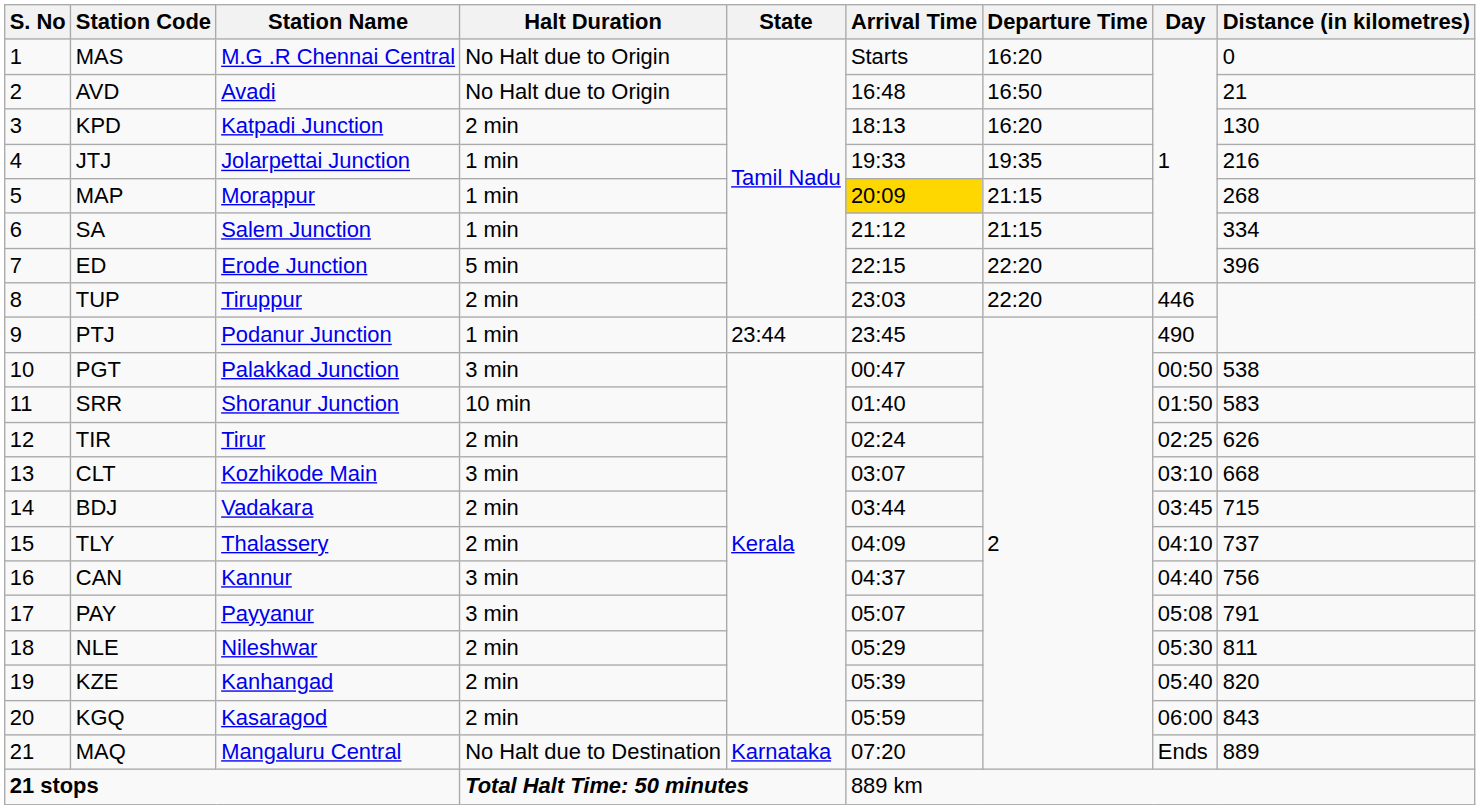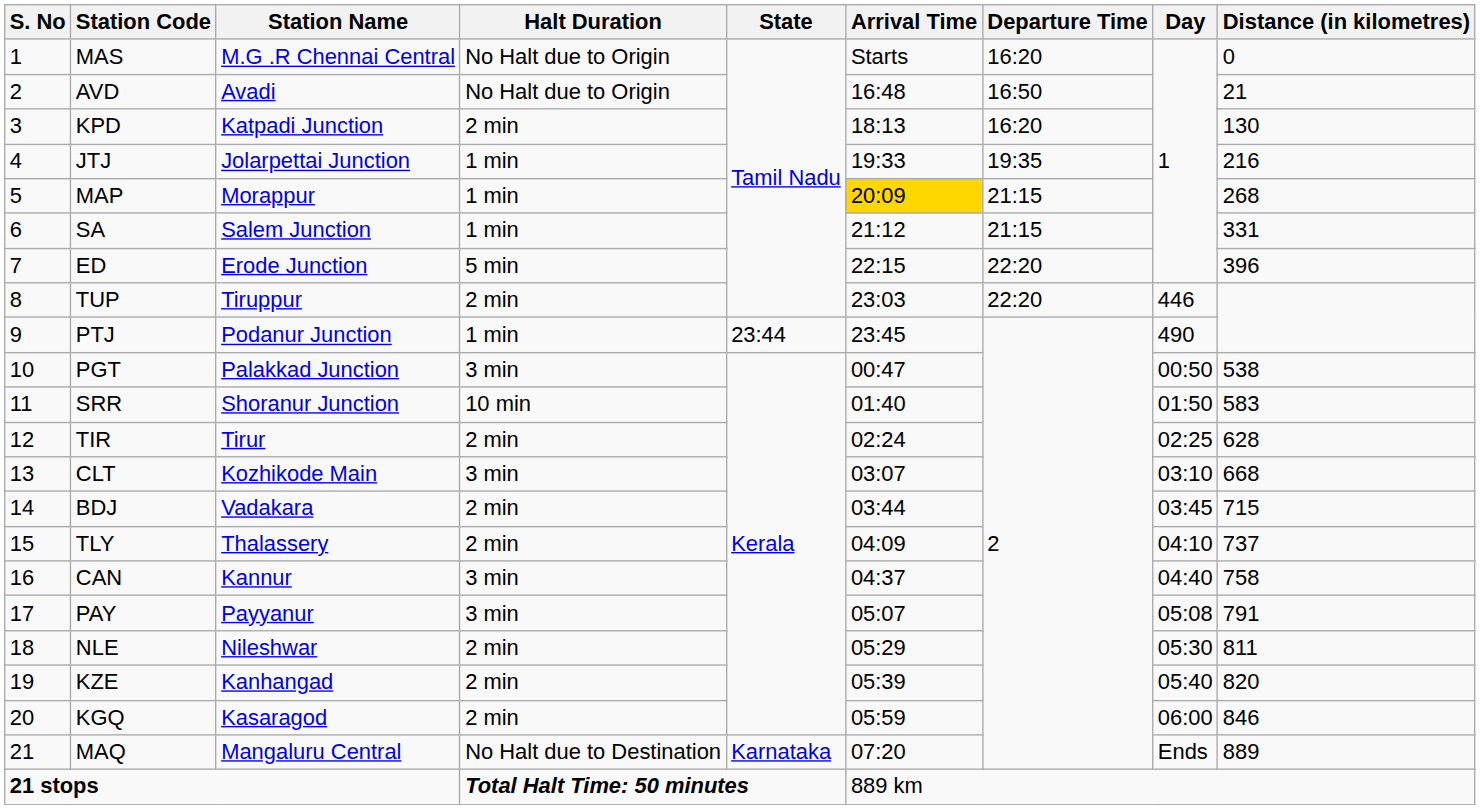SA | Distance (in kilometres): 334 -> 331
TIR | Distance (in kilometres): 626 -> 628
CAN | Distance (in kilometres): 756 -> 758
KGQ | Distance (in kilometres): 843 -> 846
